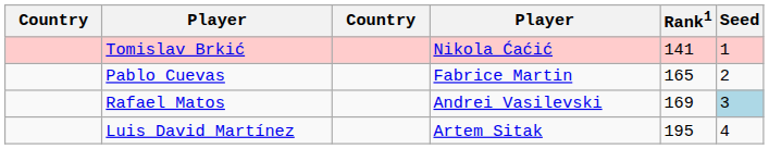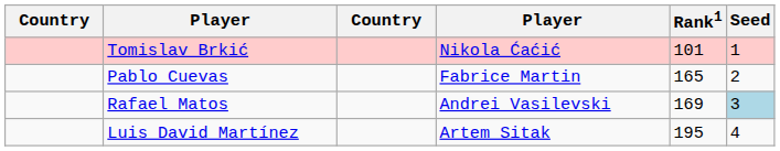Tomislav Brkić | Rank1: 141 -> 101
